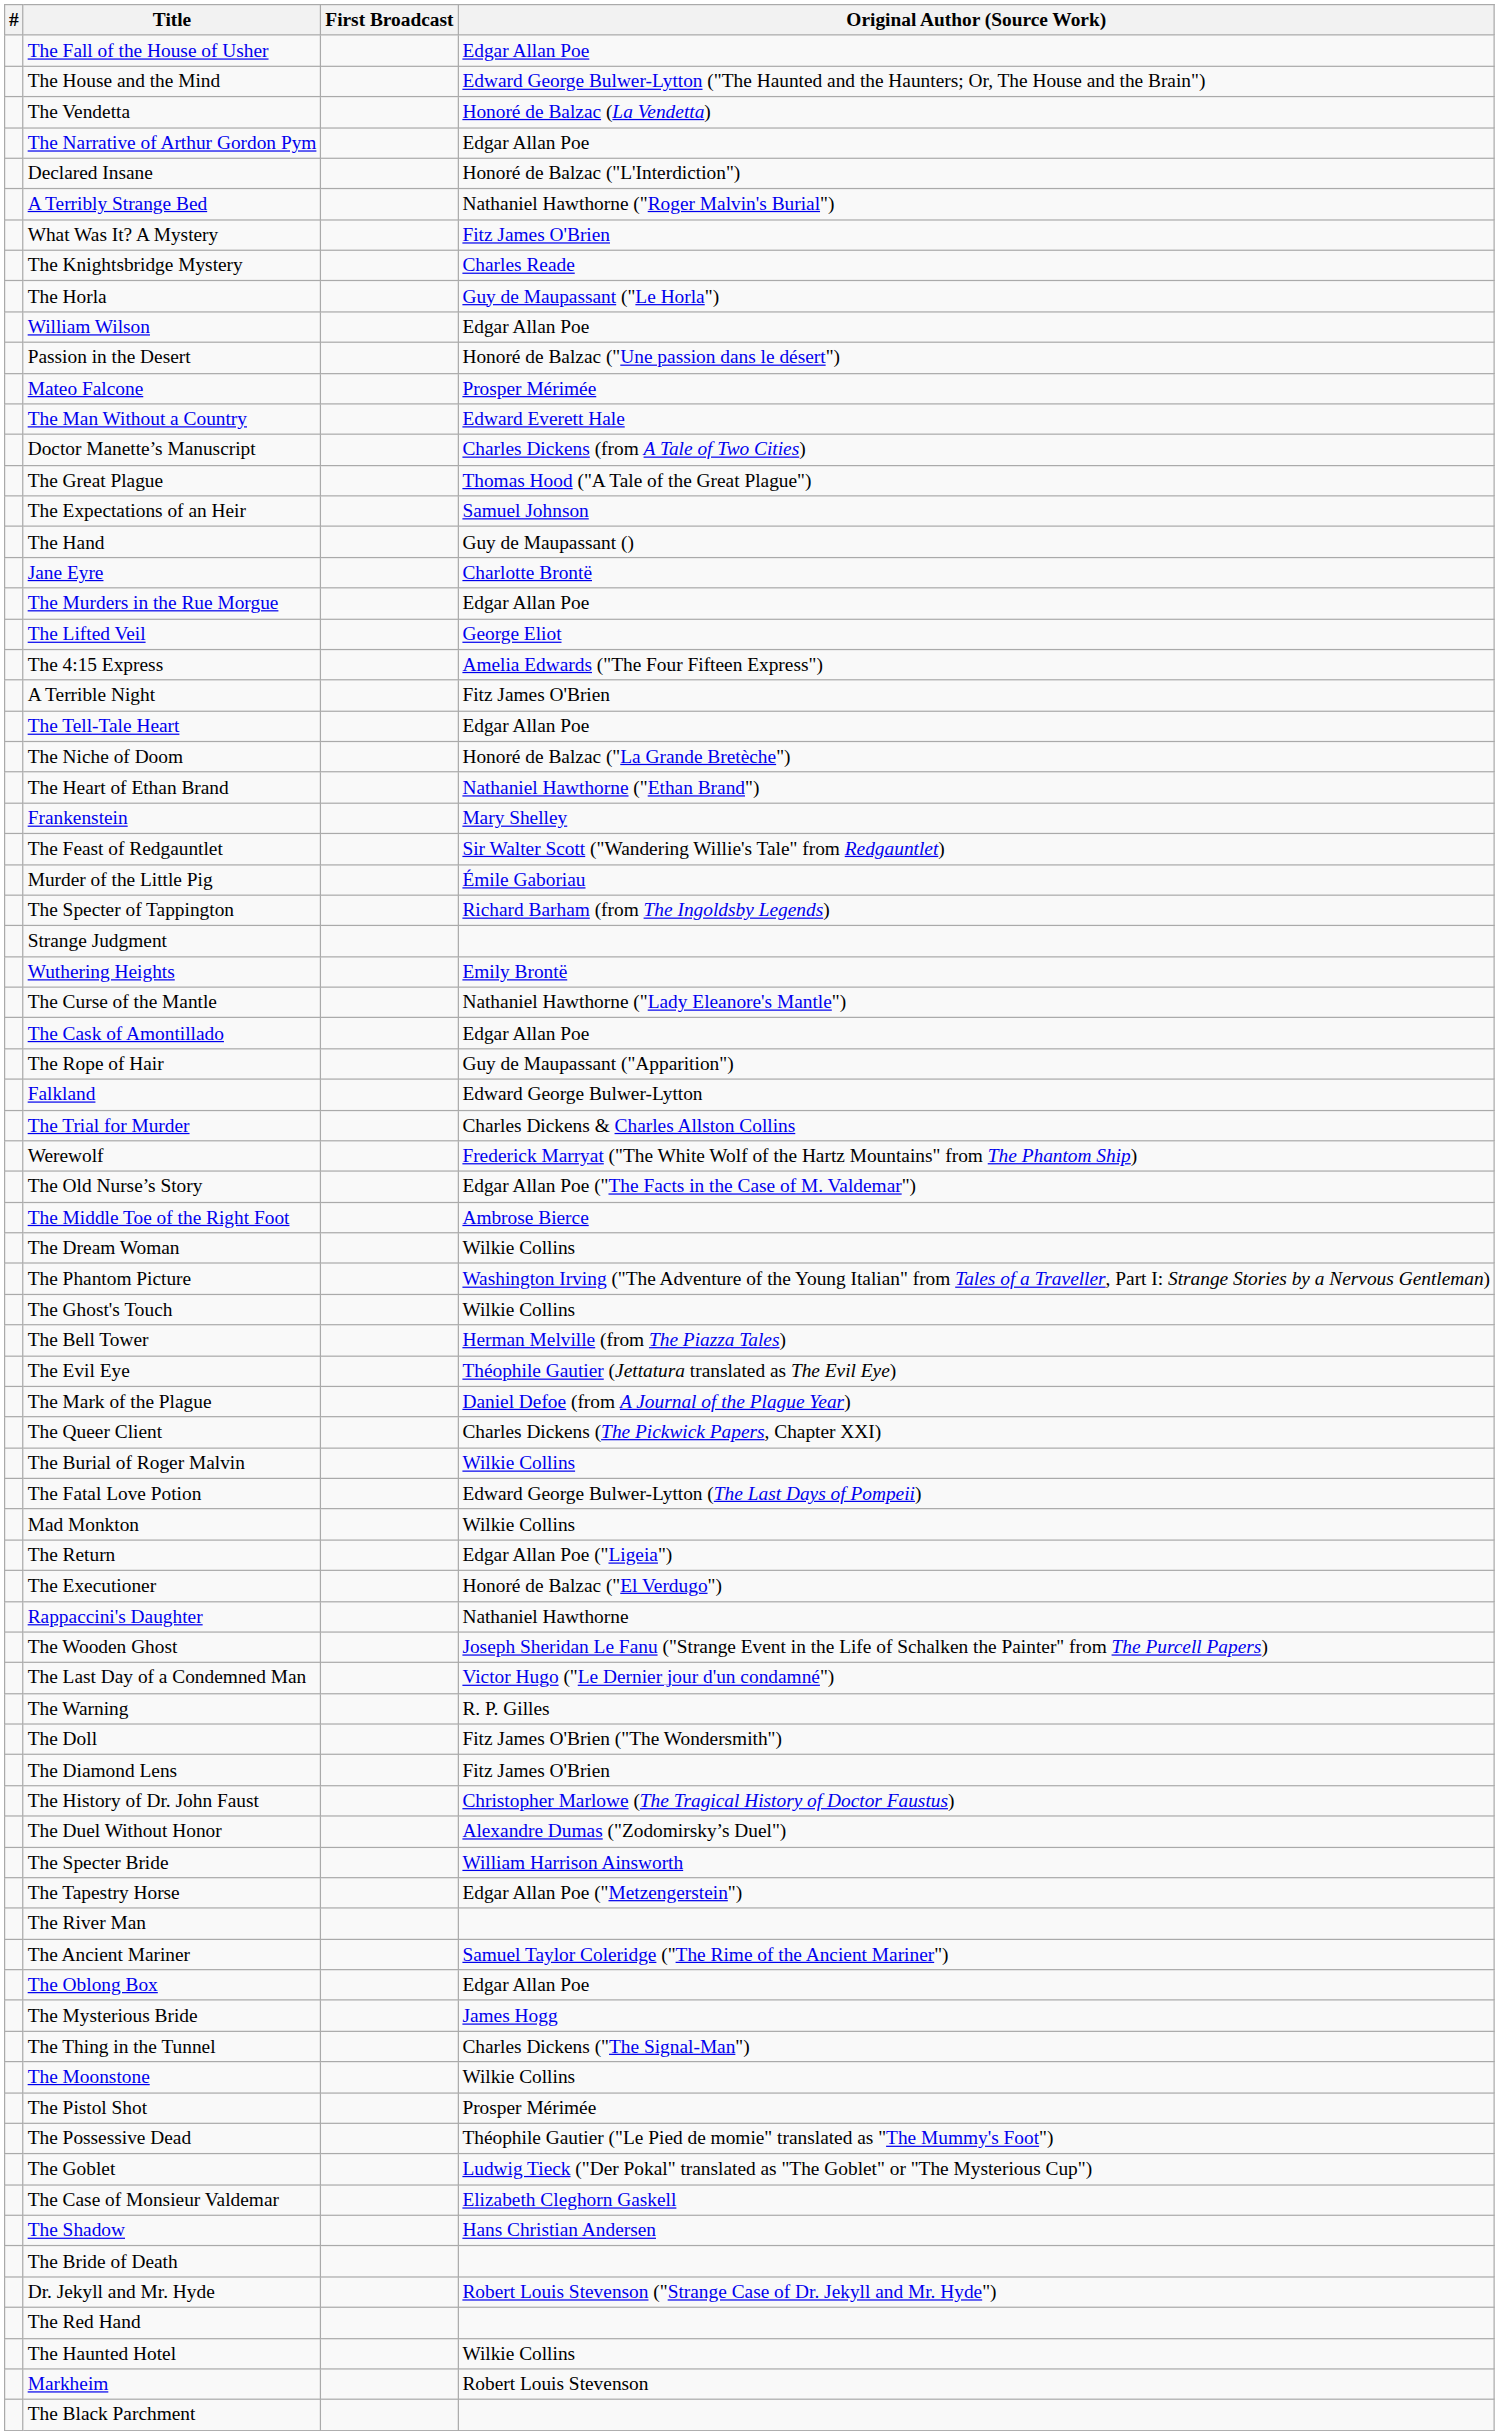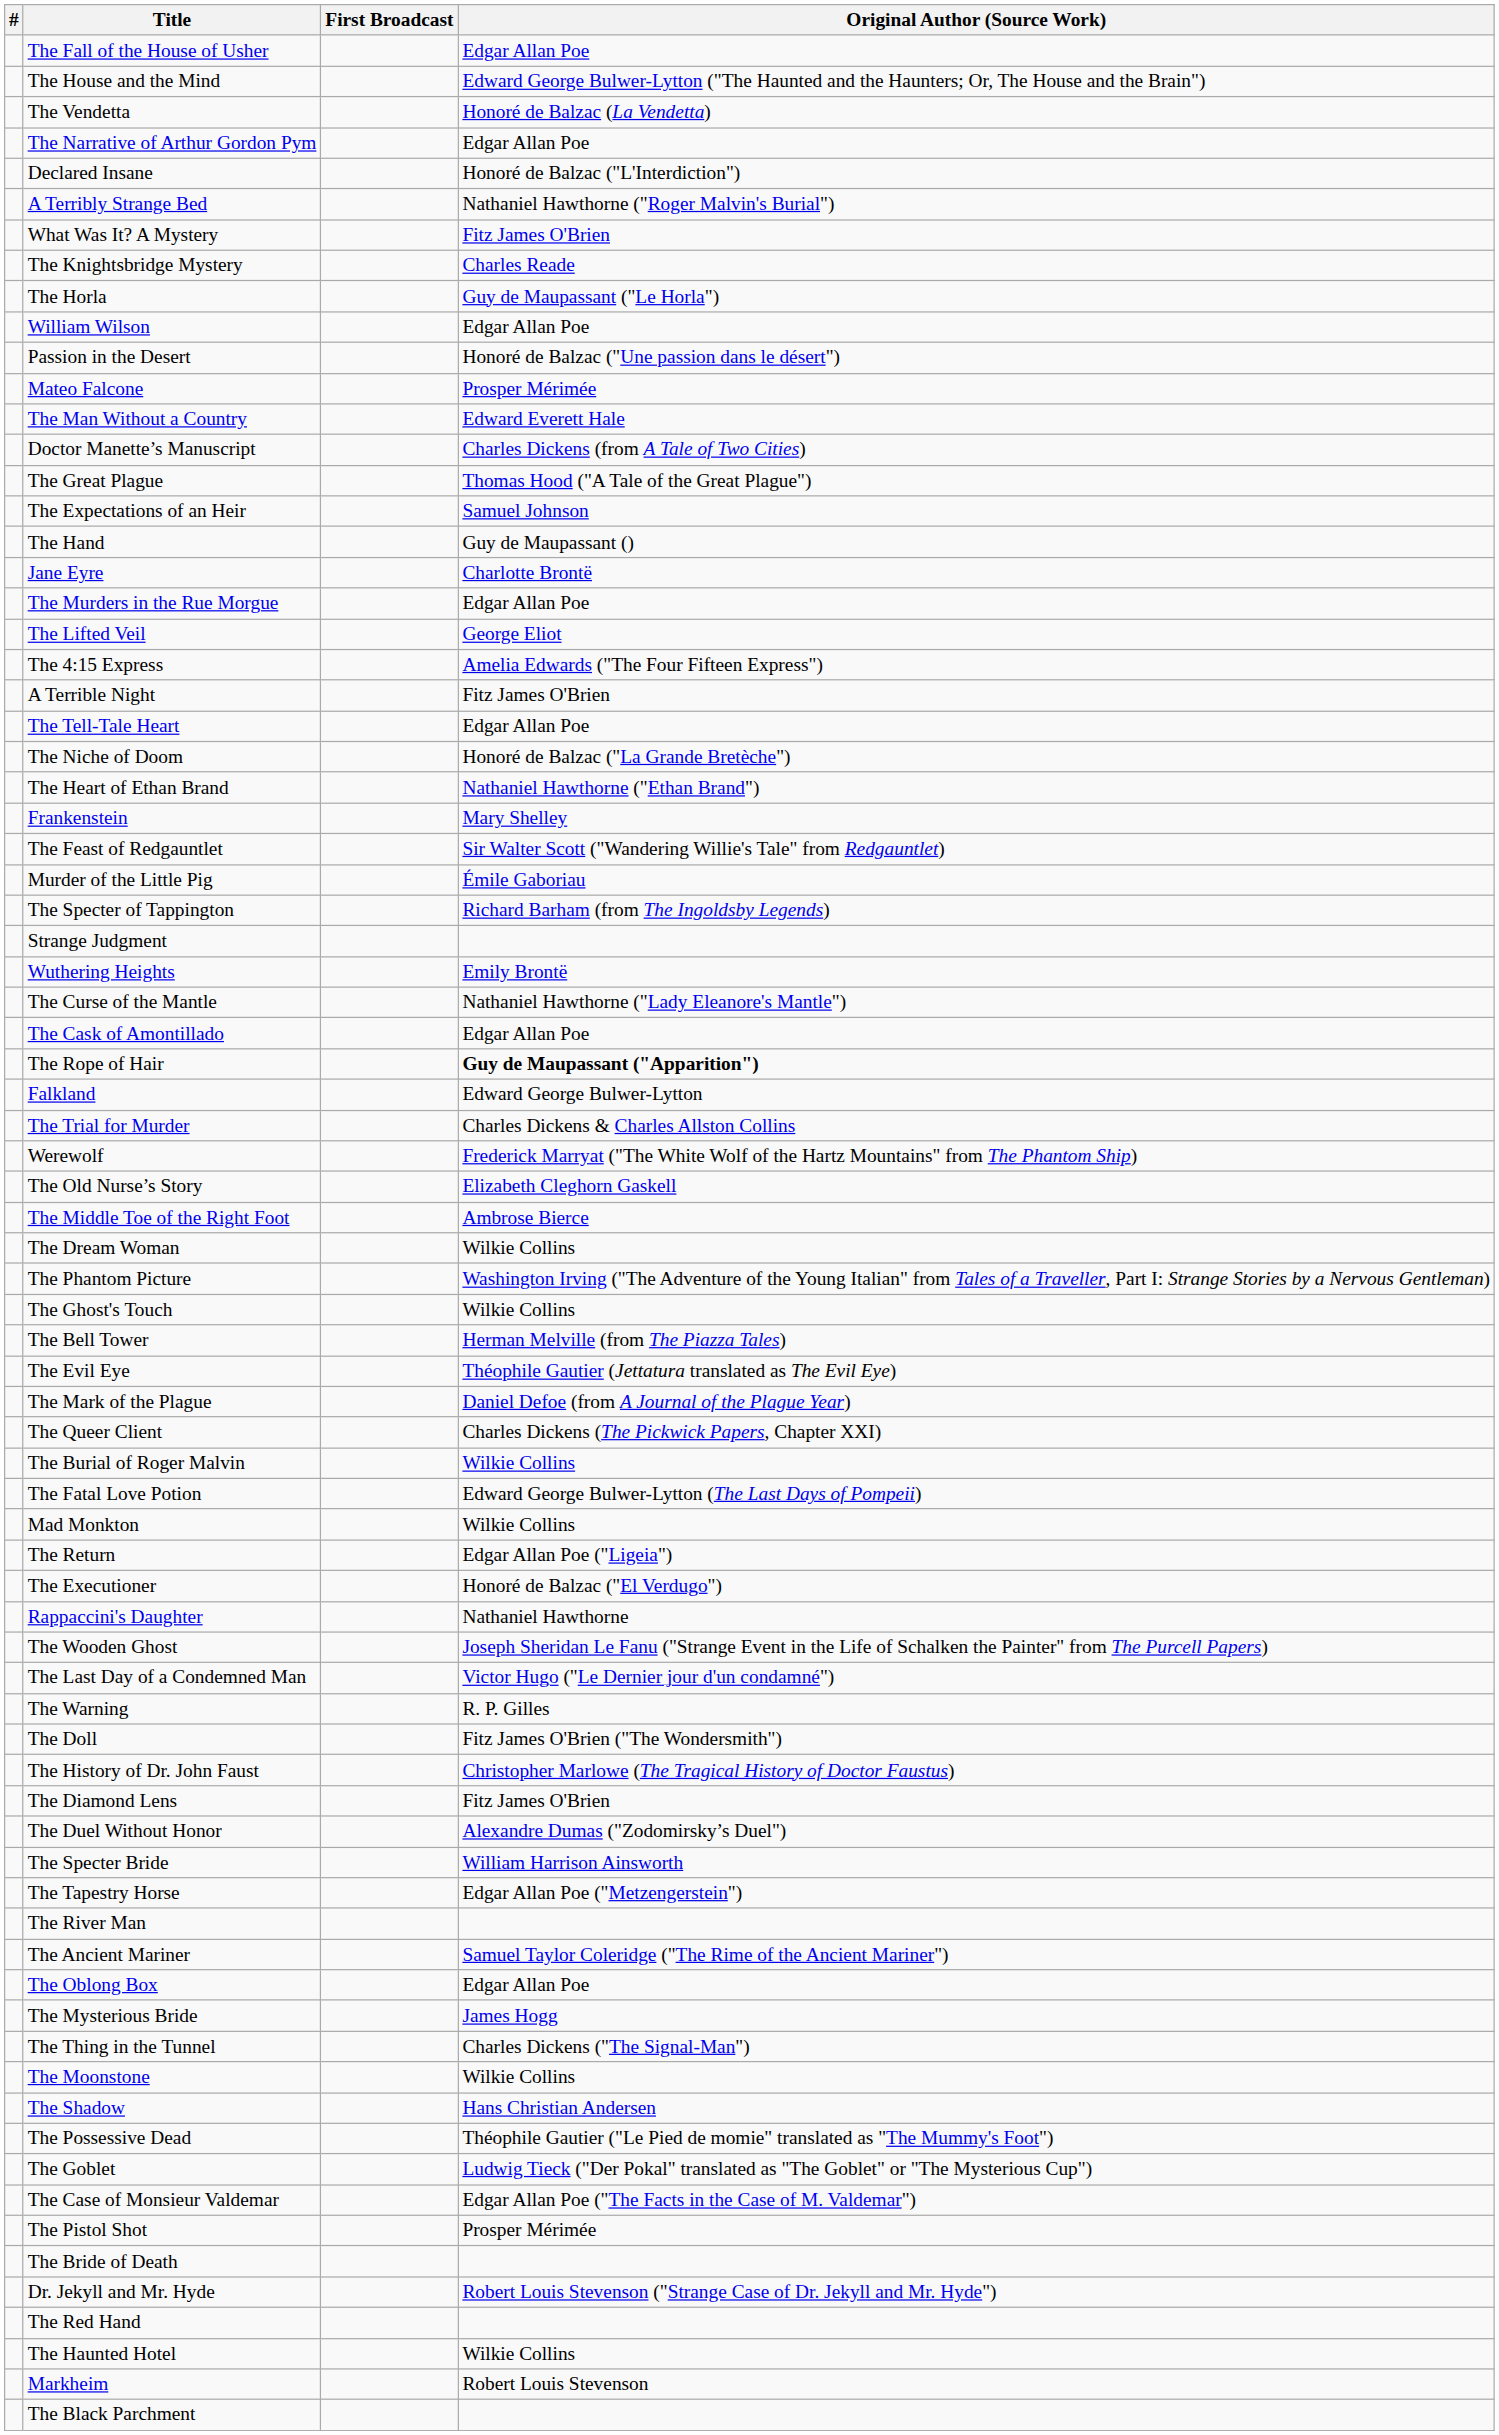The Rope of Hair | Original Author (Source Work): normal -> bold
The Old Nurse’s Story | Original Author (Source Work): Edgar Allan Poe ("The Facts in the Case of M. Valdemar") -> Elizabeth Cleghorn Gaskell
rows swapped: The Diamond Lens <-> The History of Dr. John Faust
rows swapped: The Pistol Shot <-> The Shadow
The Case of Monsieur Valdemar | Original Author (Source Work): Elizabeth Cleghorn Gaskell -> Edgar Allan Poe ("The Facts in the Case of M. Valdemar")
